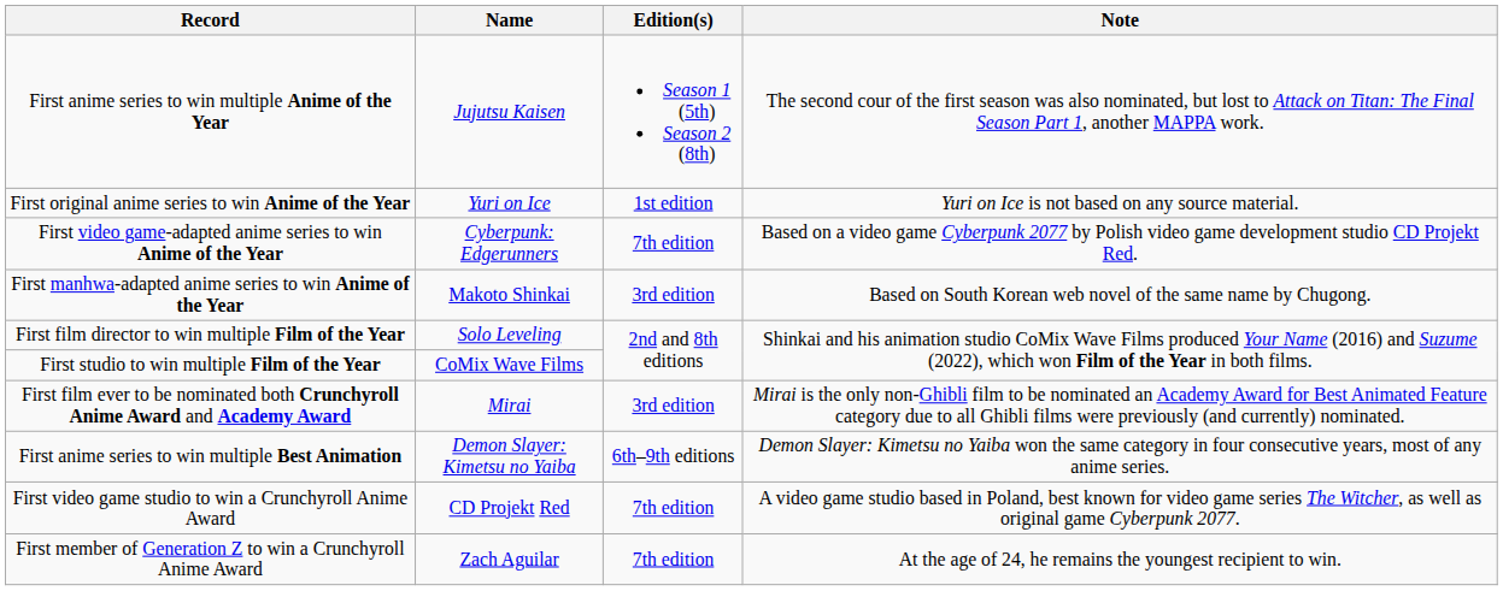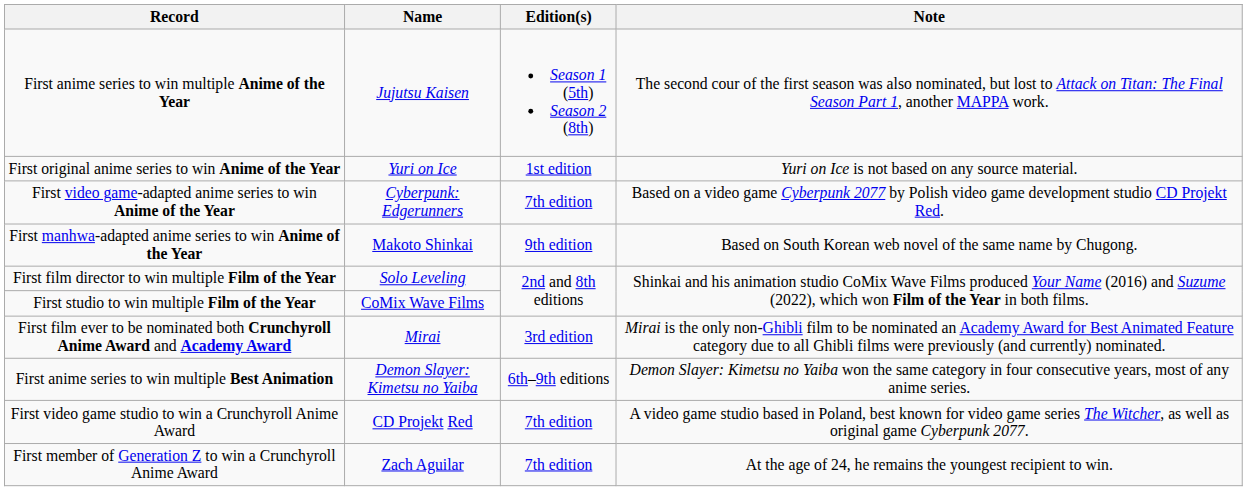First manhwa-adapted anime series to win Anime of the Year | Edition(s): 3rd edition -> 9th edition
